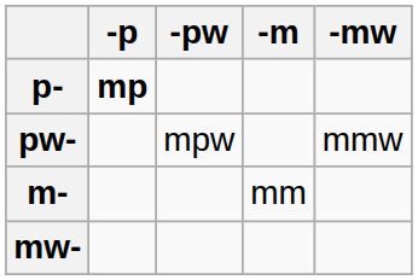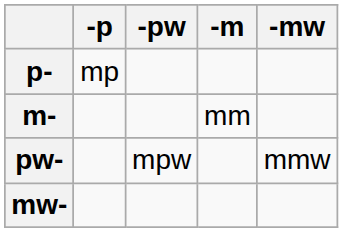p- | -p: bold -> normal
rows swapped: pw- <-> m-
